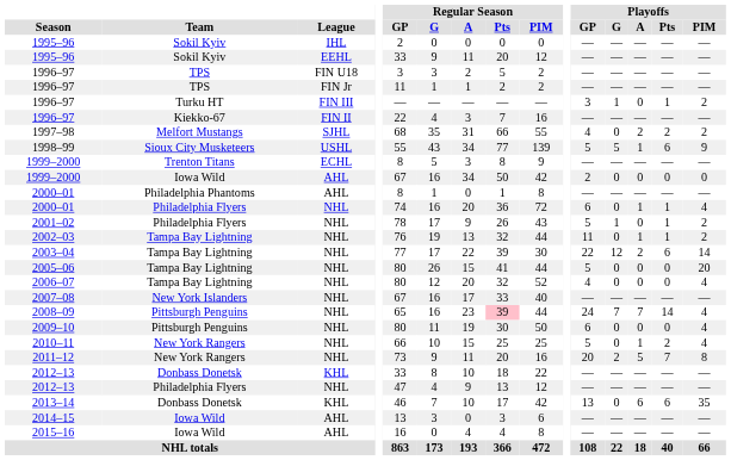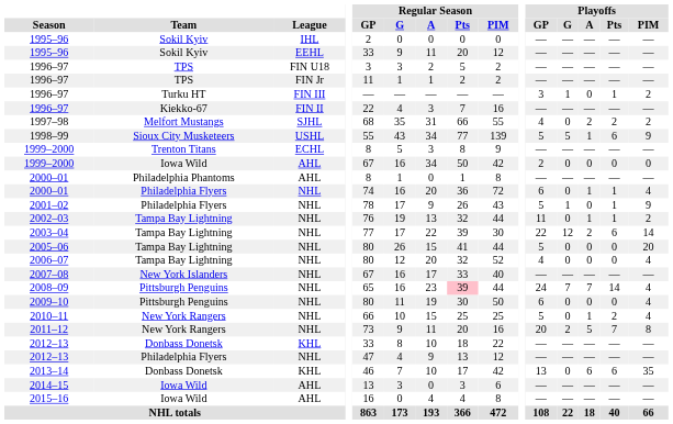2001–02 | Playoffs / PIM: 2 -> 9
